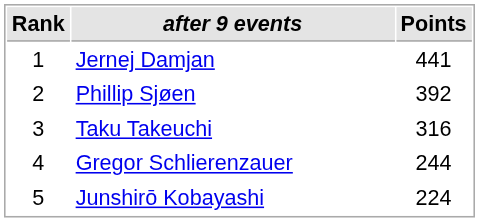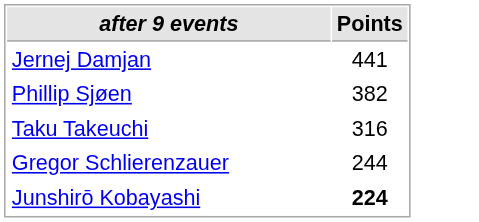- column: Rank | 1 | 2 | 3 | 4 | 5
Phillip Sjøen | Points: 392 -> 382
Junshirō Kobayashi | Points: normal -> bold
